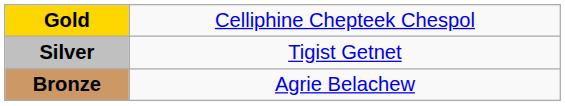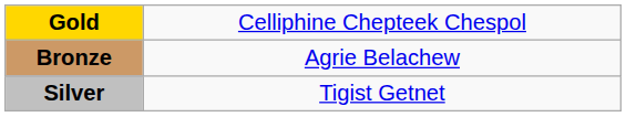rows swapped: Silver <-> Bronze
